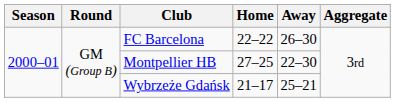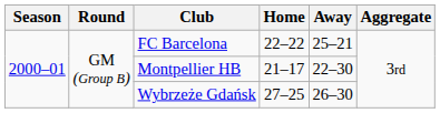FC Barcelona | Away: 26–30 -> 25–21
Montpellier HB | Home: 27–25 -> 21–17
Wybrzeże Gdańsk | Home: 21–17 -> 27–25
Wybrzeże Gdańsk | Away: 25–21 -> 26–30
